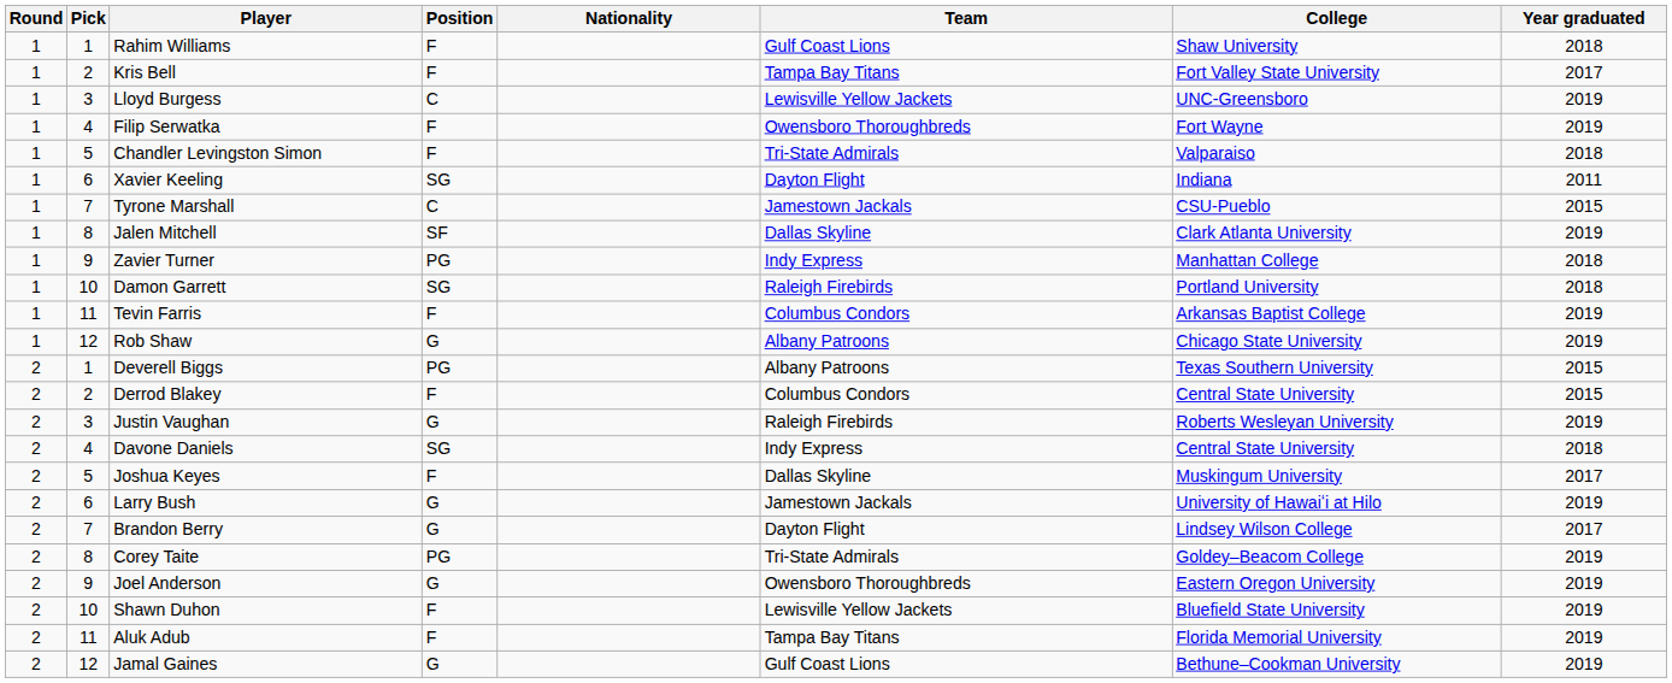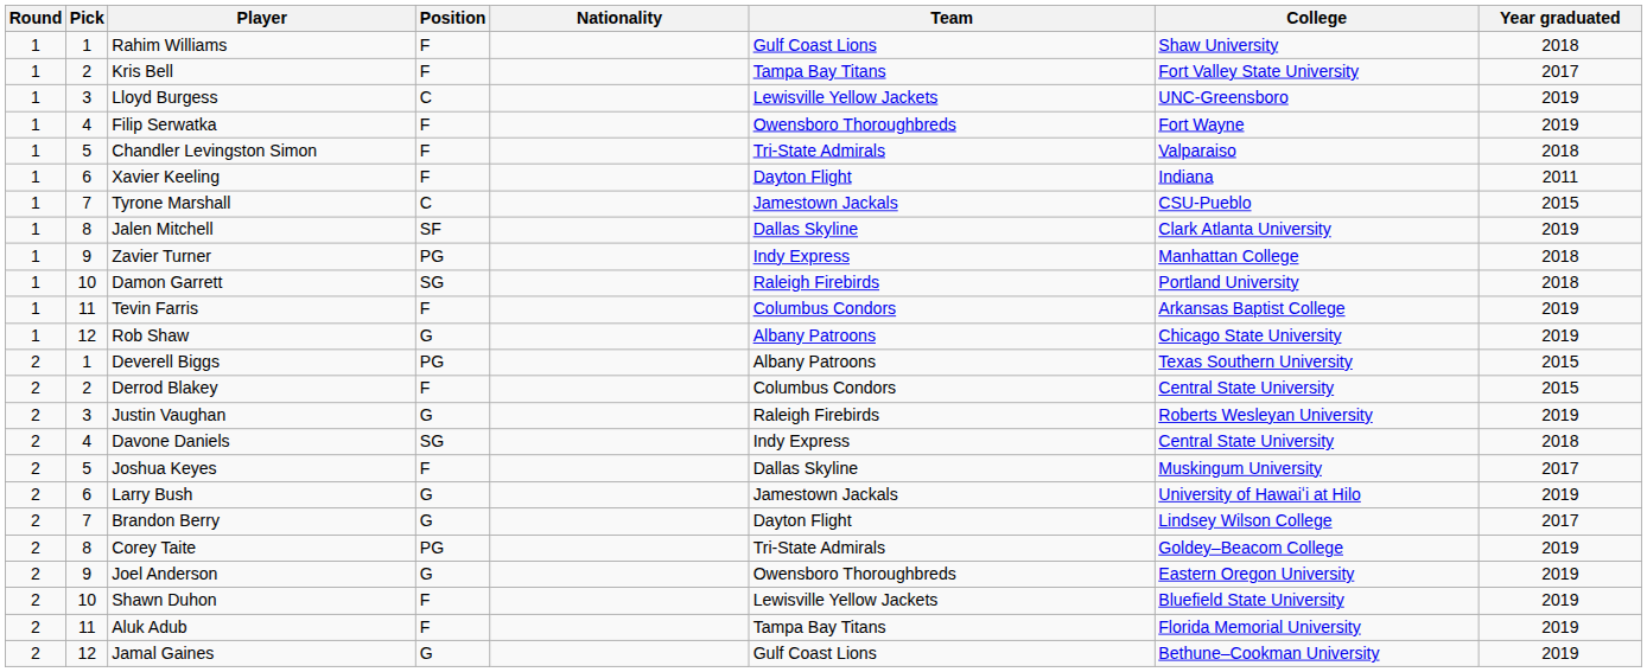Xavier Keeling | Position: SG -> F
